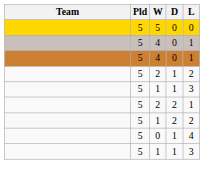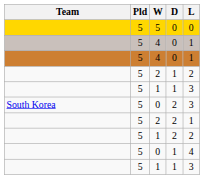+ row: South Korea | 5 | 0 | 2 | 3
